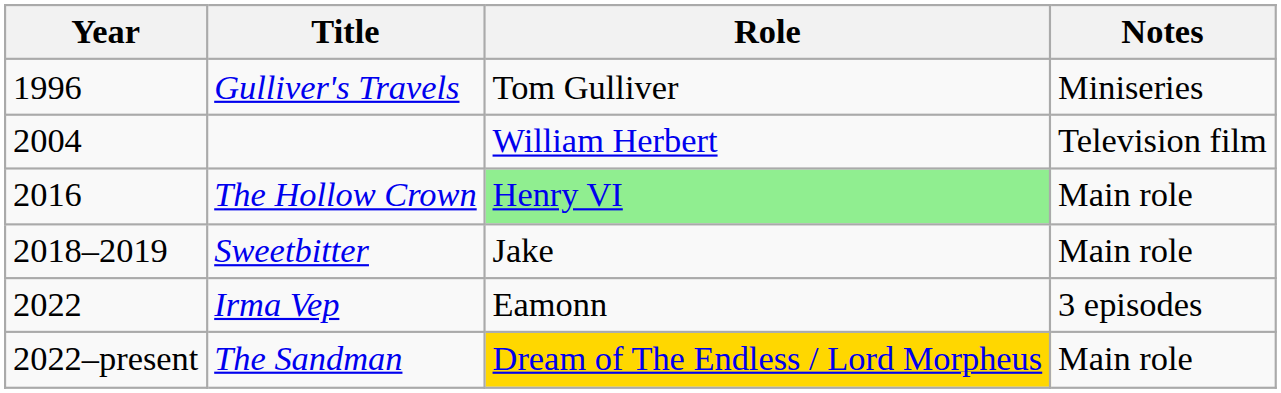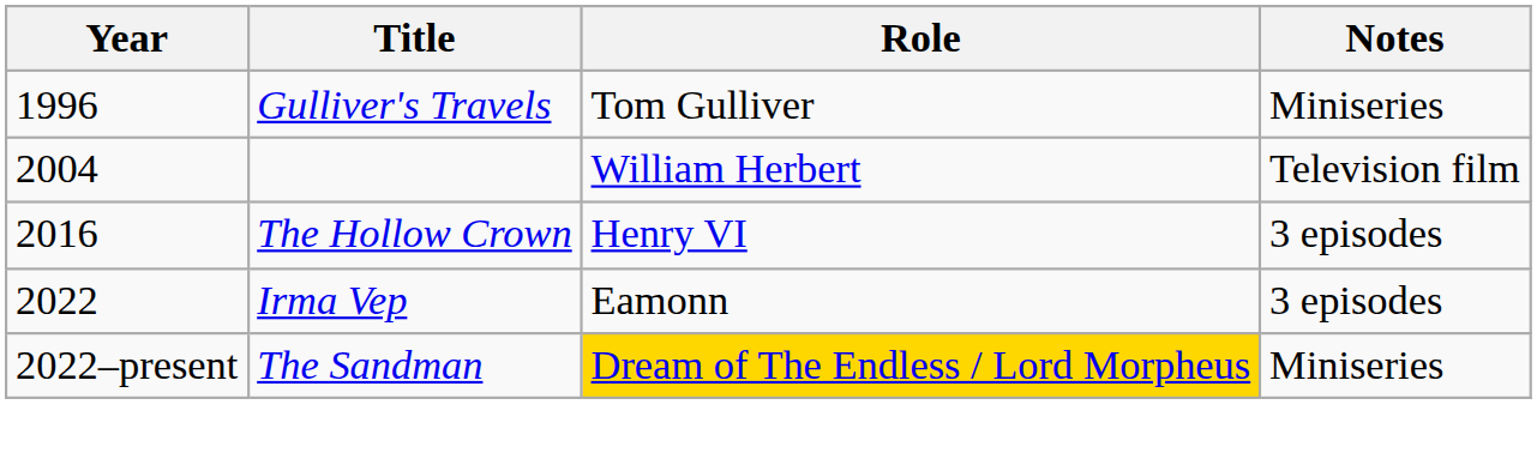The Hollow Crown | Role: lightgreen background -> no background
The Hollow Crown | Notes: Main role -> 3 episodes
- row: 2018–2019 | Sweetbitter | Jake | Main role
The Sandman | Notes: Main role -> Miniseries
